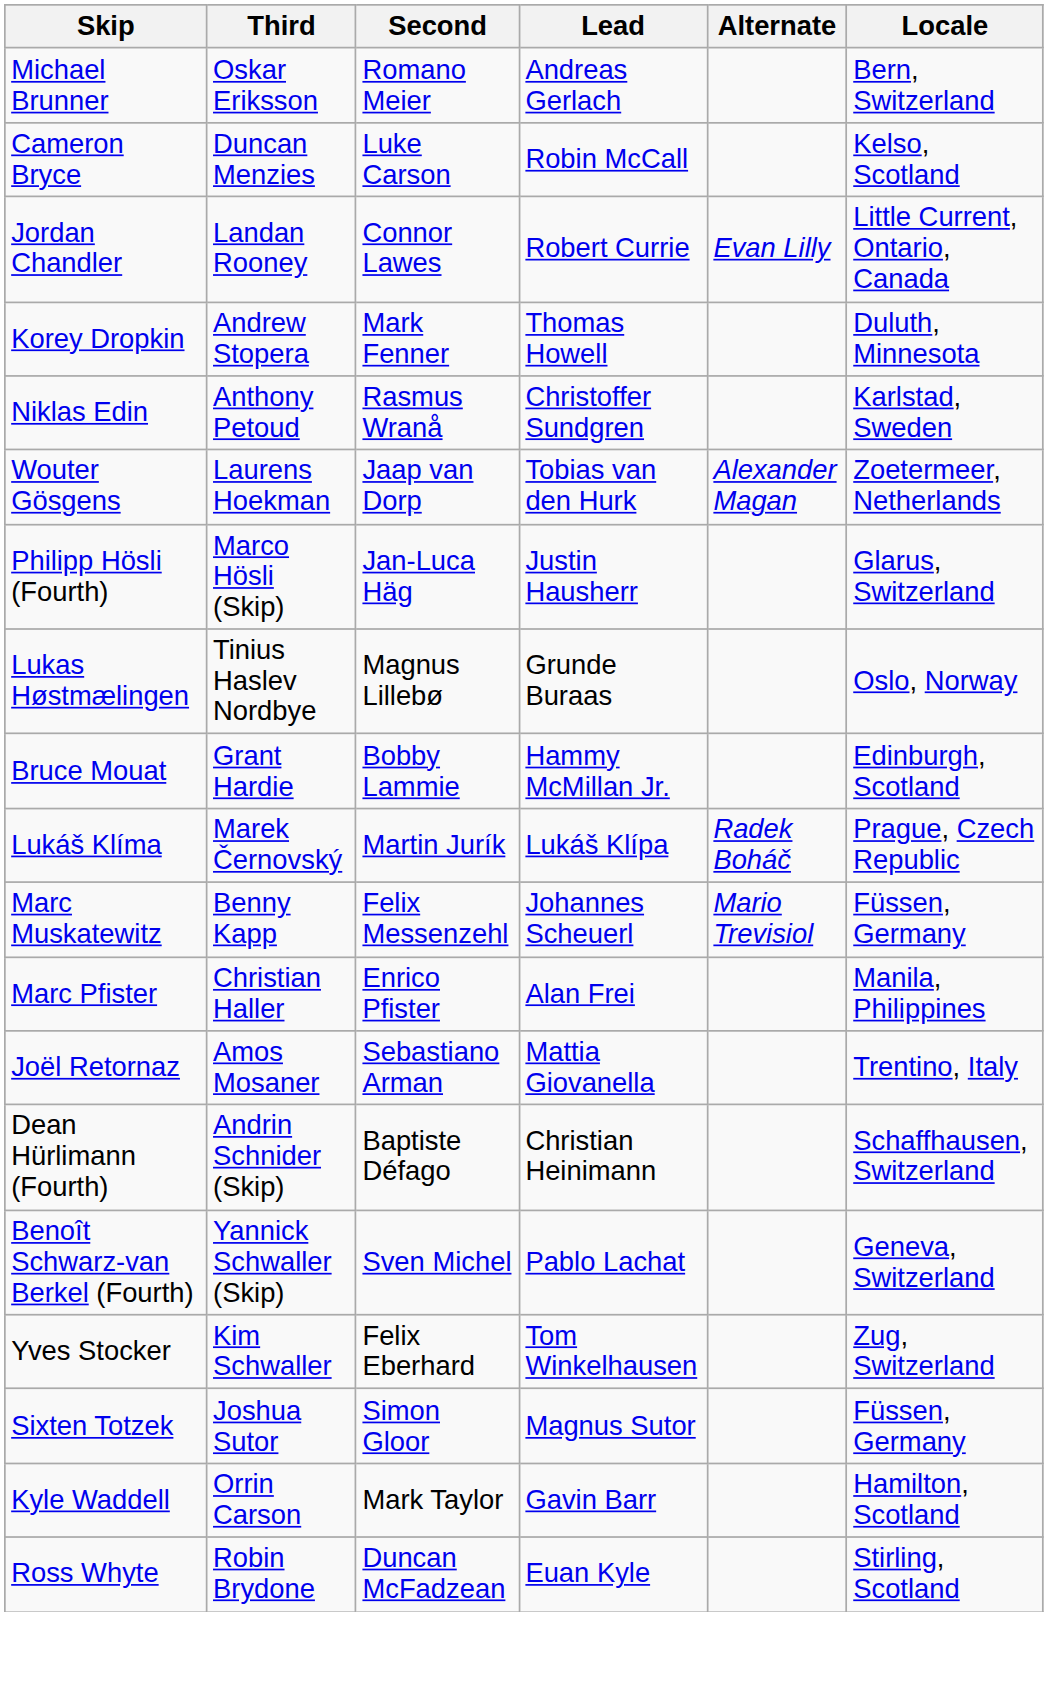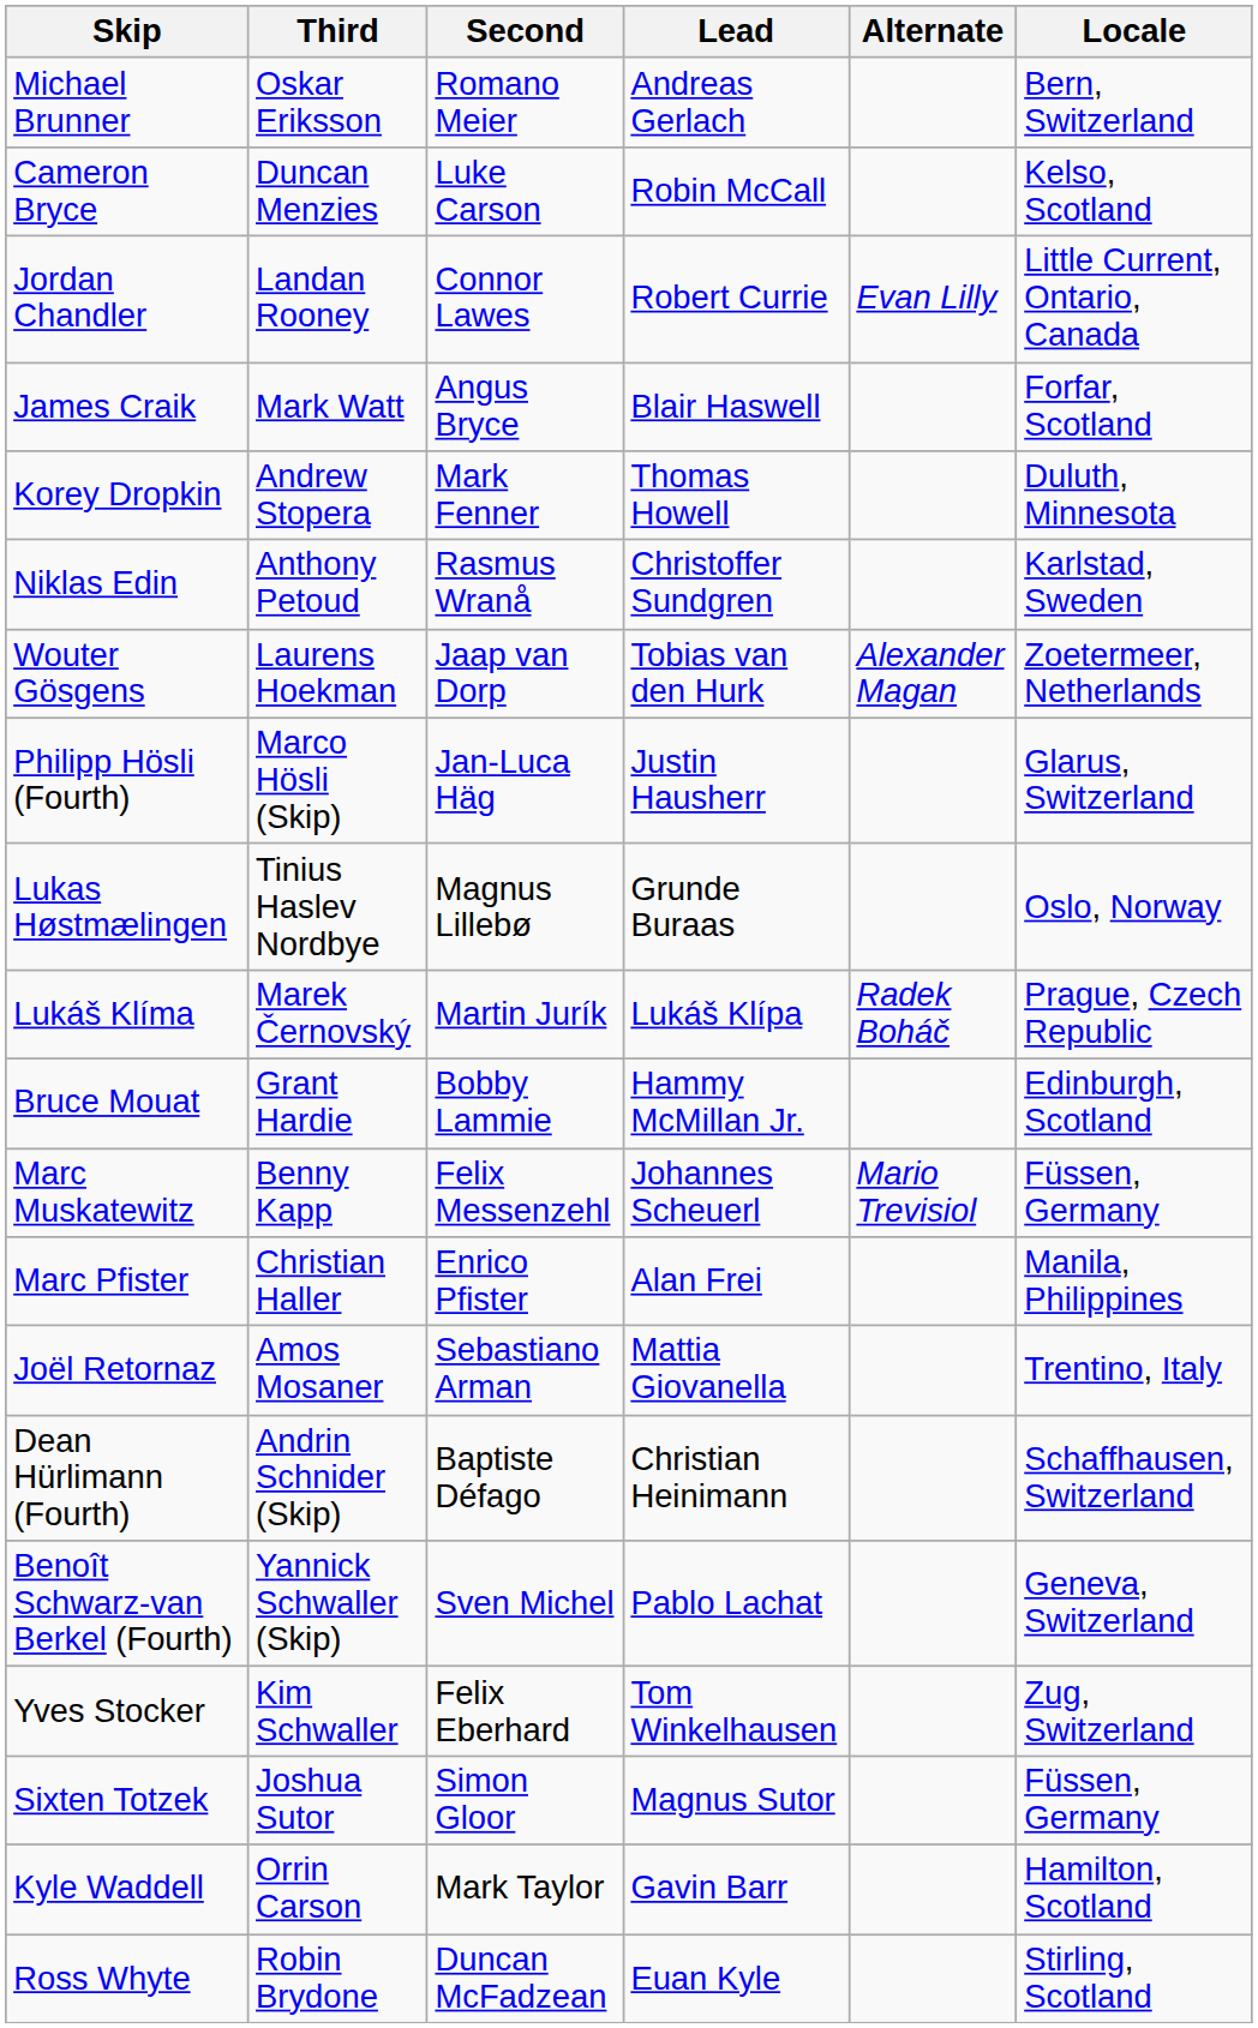+ row: James Craik | Mark Watt | Angus Bryce | Blair Haswell | Forfar, Scotland
rows swapped: Lukáš Klíma <-> Bruce Mouat
